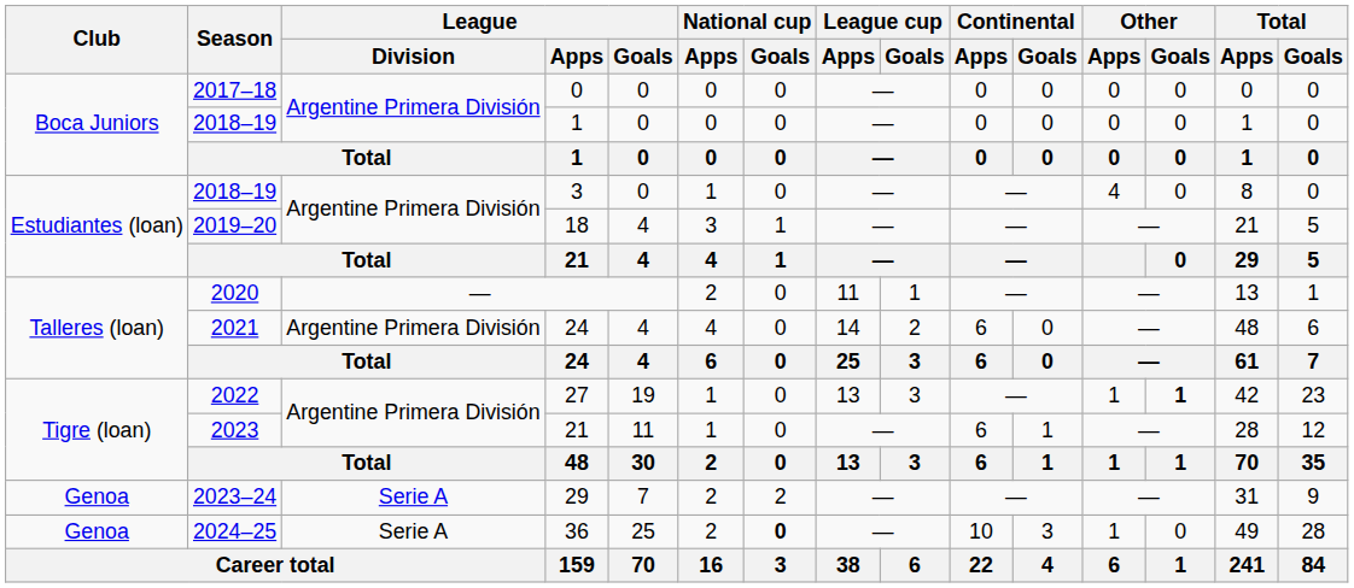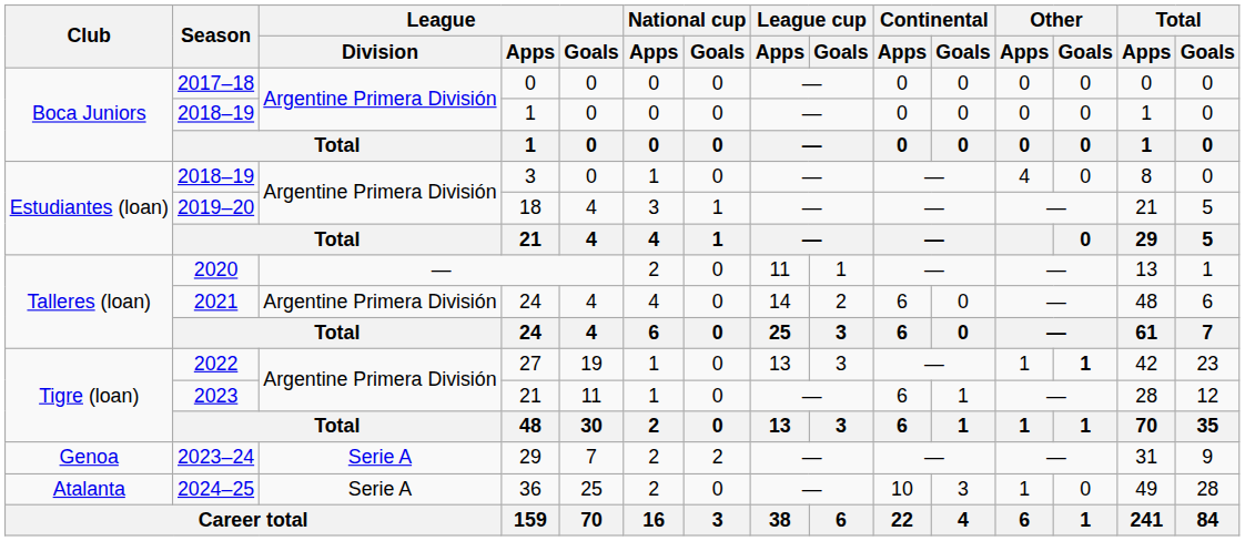36 | Club: Genoa -> Atalanta
36 | National cup / Goals: bold -> normal
